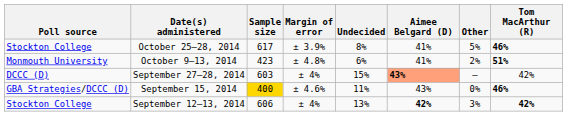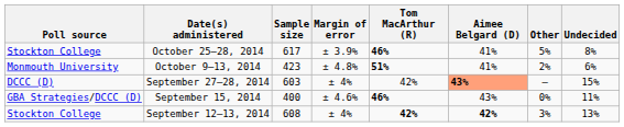columns swapped: Tom MacArthur (R) <-> Undecided
September 15, 2014 | Sample size: gold background -> no background
September 12–13, 2014 | Sample size: 606 -> 608
